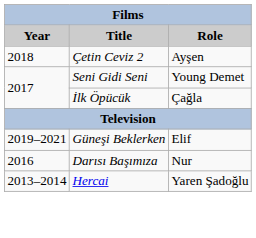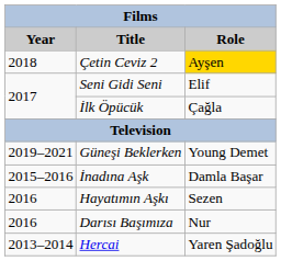Çetin Ceviz 2 | Role: no background -> gold background
Seni Gidi Seni | Role: Young Demet -> Elif
Güneşi Beklerken | Role: Elif -> Young Demet
+ row: 2015–2016 | İnadına Aşk | Damla Başar
+ row: 2016 | Hayatımın Aşkı | Sezen
